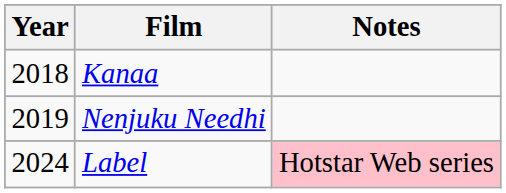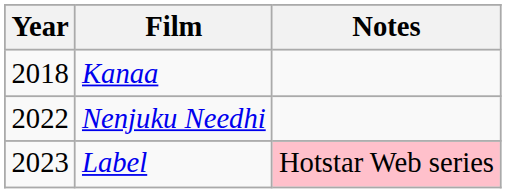Nenjuku Needhi | Year: 2019 -> 2022
Label | Year: 2024 -> 2023
